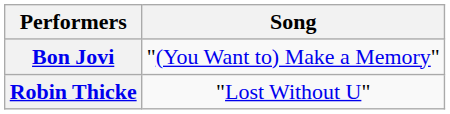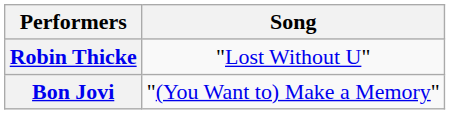rows swapped: Robin Thicke <-> Bon Jovi
